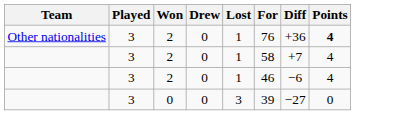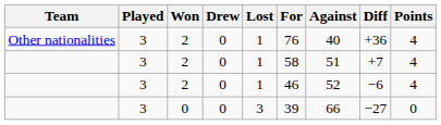+ column: Against | 40 | 51 | 52 | 66
Other nationalities | Points: bold -> normal
